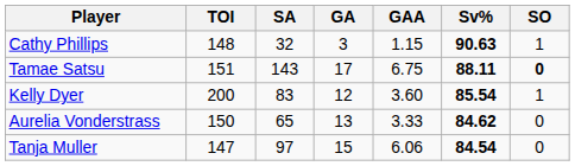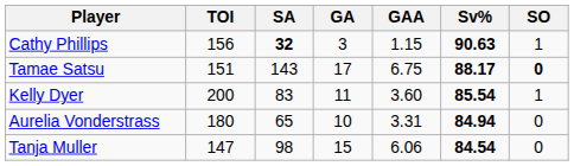Cathy Phillips | TOI: 148 -> 156
Cathy Phillips | SA: normal -> bold
Tamae Satsu | Sv%: 88.11 -> 88.17
Kelly Dyer | GA: 12 -> 11
Aurelia Vonderstrass | TOI: 150 -> 180
Aurelia Vonderstrass | GA: 13 -> 10
Aurelia Vonderstrass | GAA: 3.33 -> 3.31
Aurelia Vonderstrass | Sv%: 84.62 -> 84.94
Tanja Muller | SA: 97 -> 98
